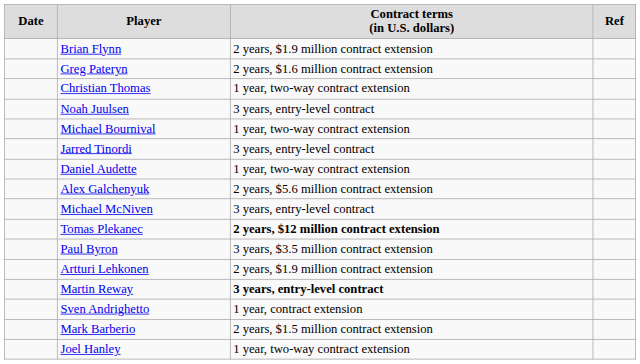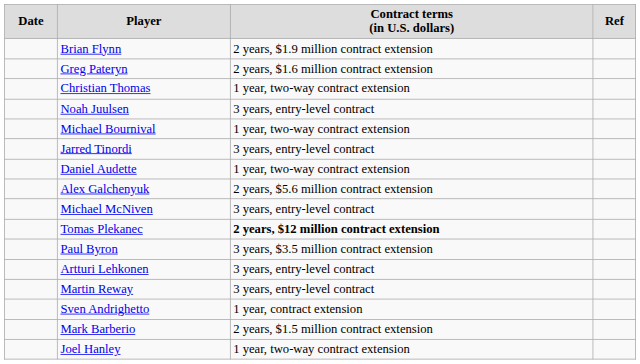Artturi Lehkonen | column 3: 2 years, $1.9 million contract extension -> 3 years, entry-level contract
Martin Reway | column 3: bold -> normal
